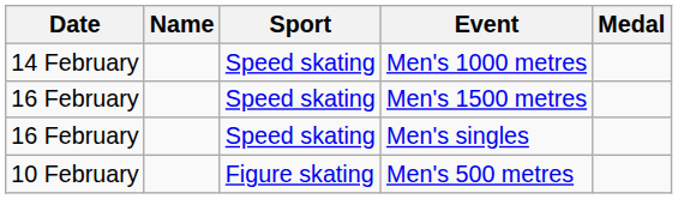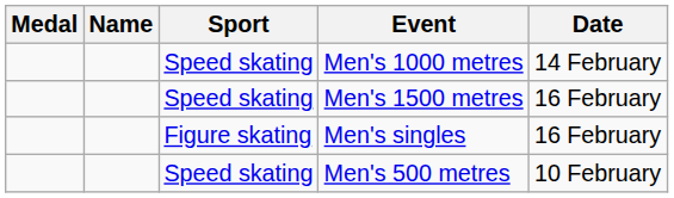columns swapped: Medal <-> Date
Men's singles | Sport: Speed skating -> Figure skating
Men's 500 metres | Sport: Figure skating -> Speed skating
